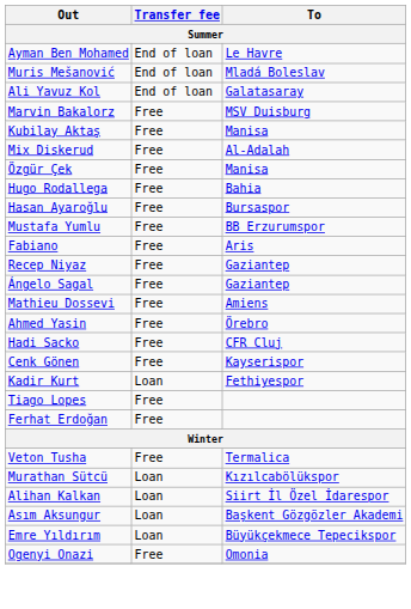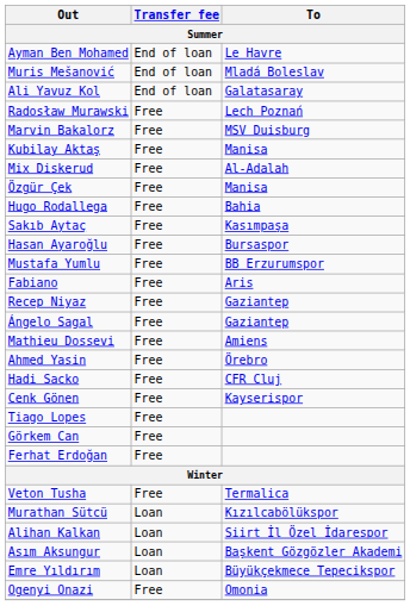+ row: Radosław Murawski | Free | Lech Poznań
+ row: Sakıb Aytaç | Free | Kasımpaşa
- row: Kadir Kurt | Loan | Fethiyespor
+ row: Görkem Can | Free
